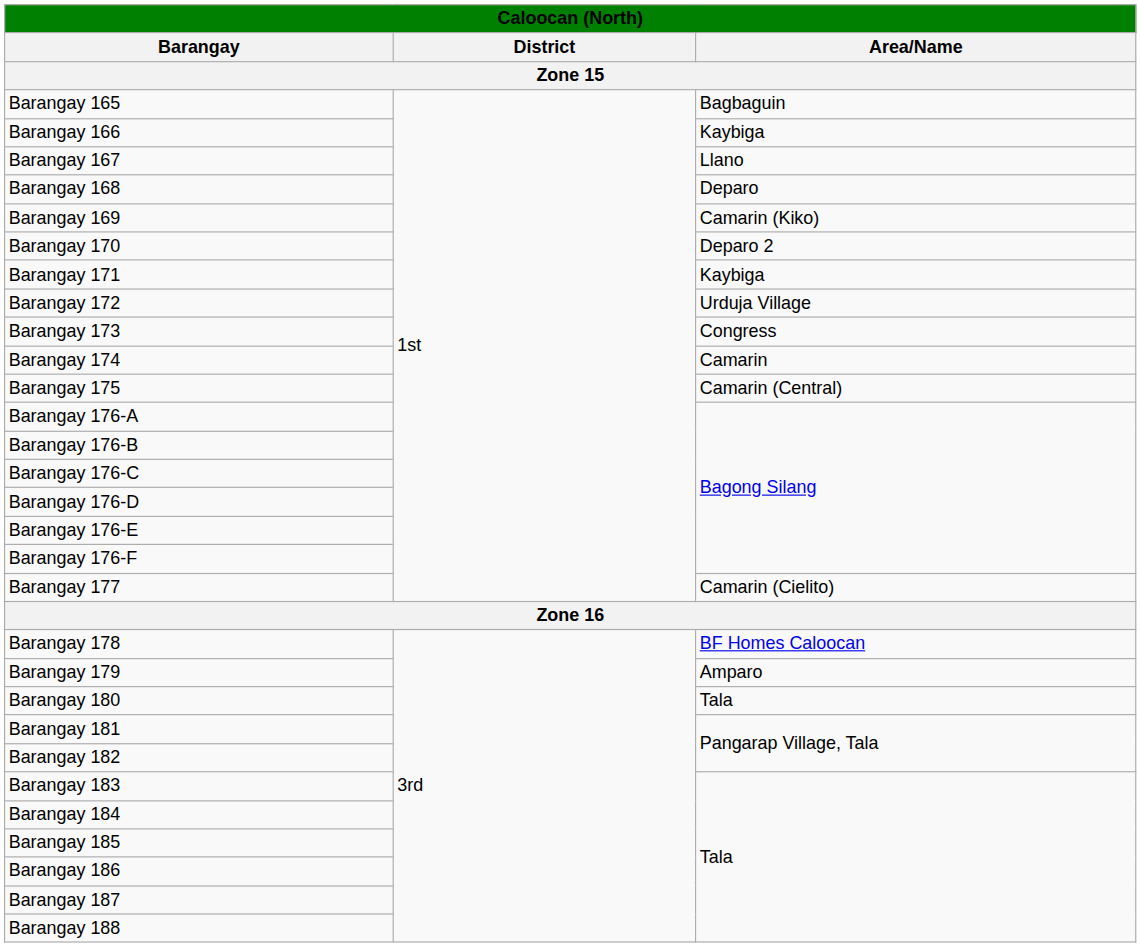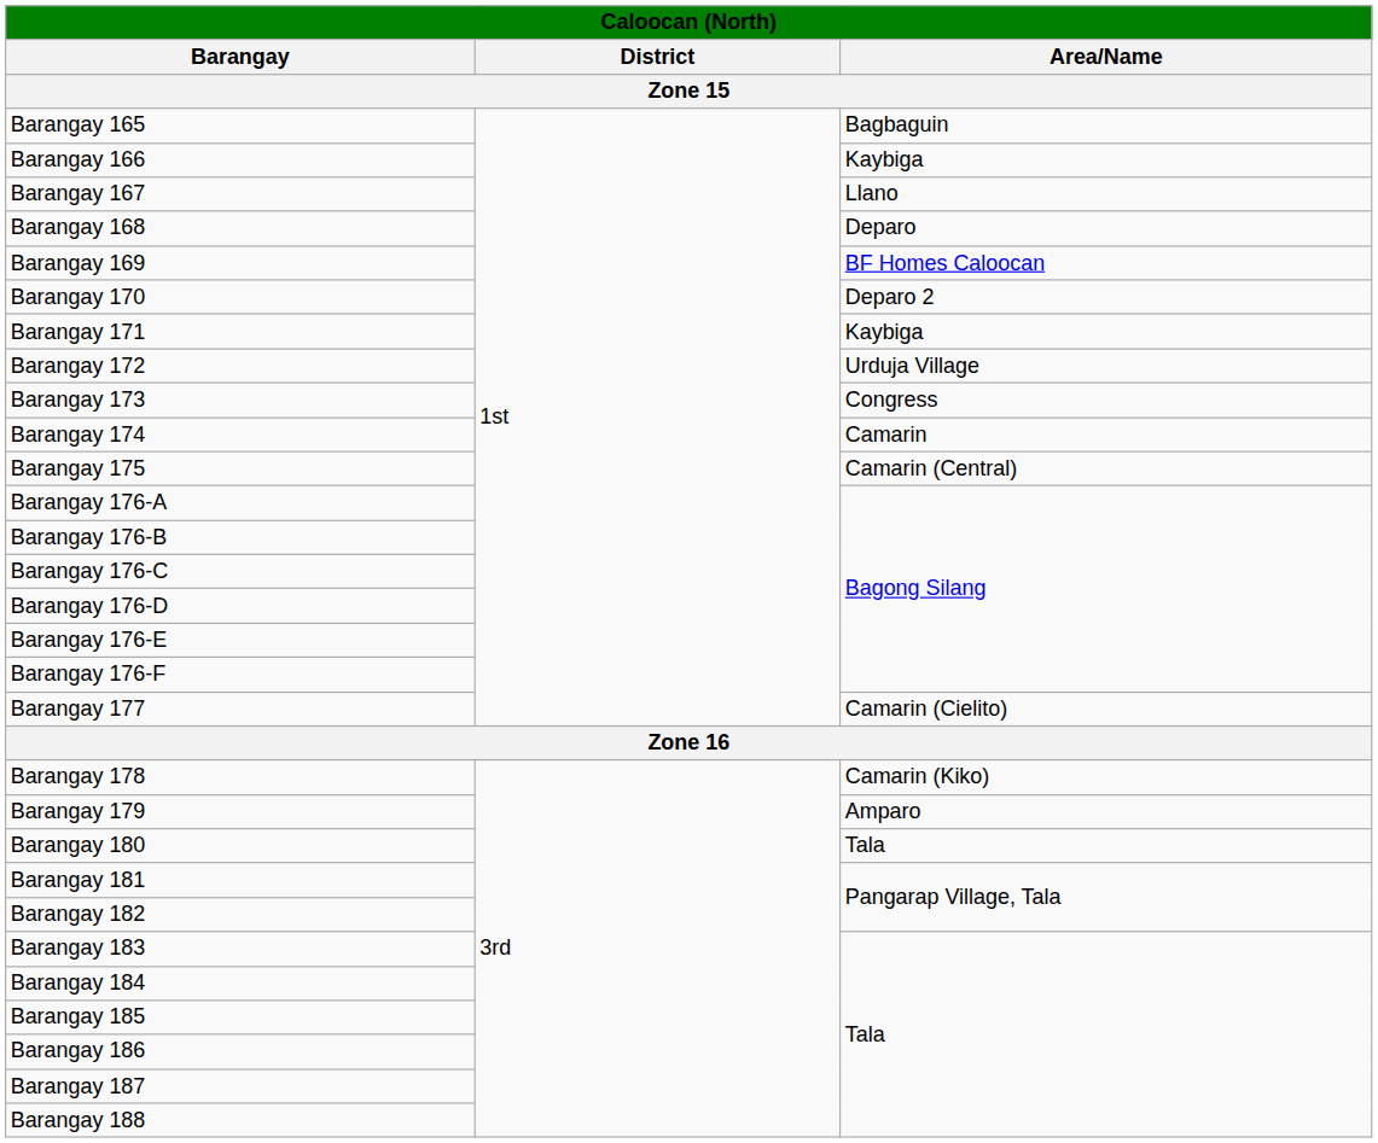Barangay 169 | Area/Name: Camarin (Kiko) -> BF Homes Caloocan
Barangay 178 | Area/Name: BF Homes Caloocan -> Camarin (Kiko)
